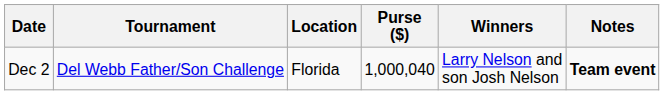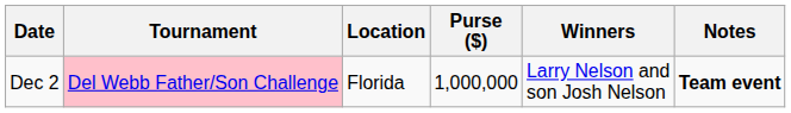Dec 2 | Tournament: no background -> pink background
Dec 2 | Purse ($): 1,000,040 -> 1,000,000
